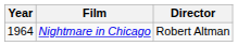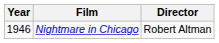Nightmare in Chicago | Year: 1964 -> 1946
